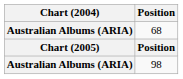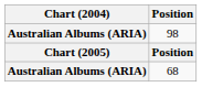rows swapped: 68 <-> 98
